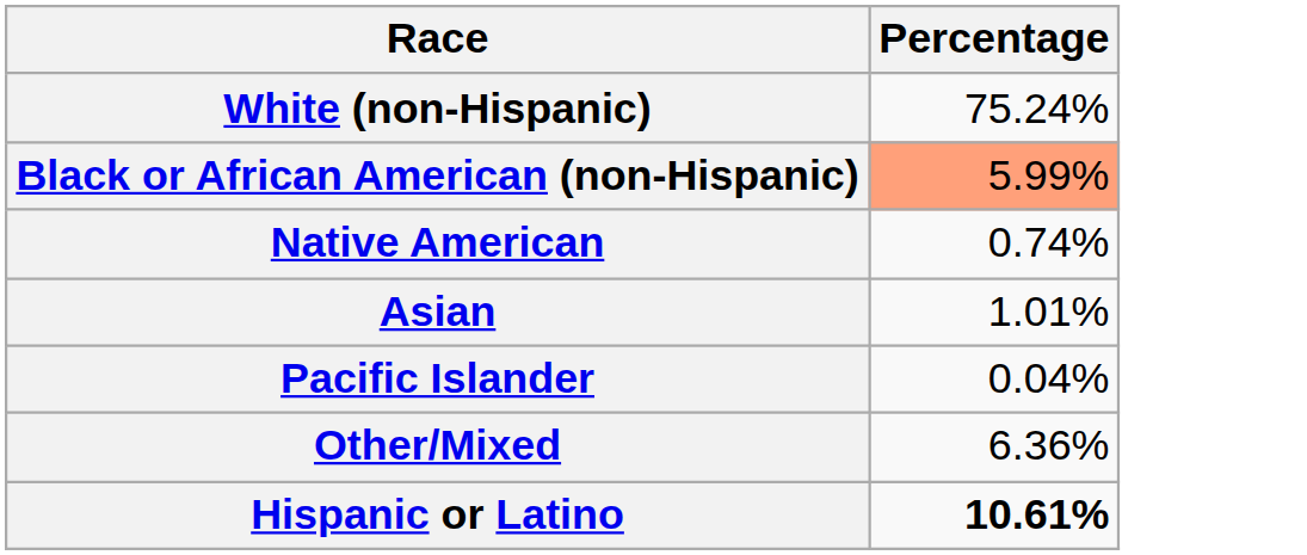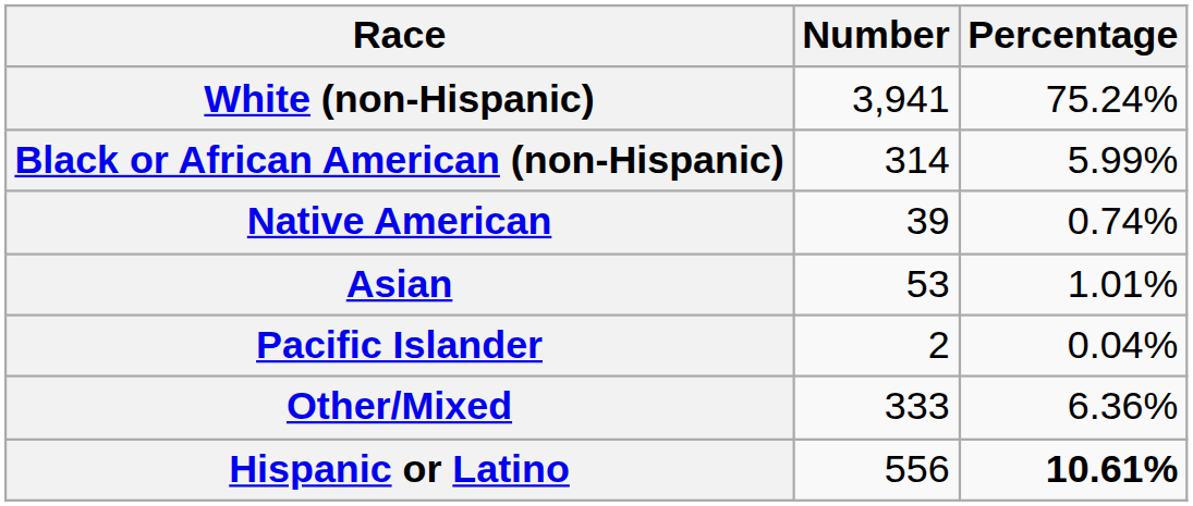+ column: Number | 3,941 | 314 | 39 | 53 | 2 | 333 | 556
Black or African American (non-Hispanic) | Percentage: lightsalmon background -> no background
